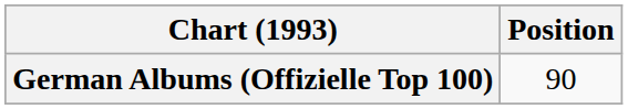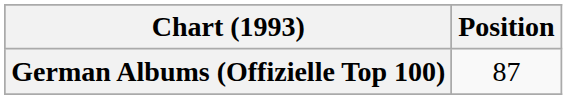German Albums (Offizielle Top 100) | Position: 90 -> 87
